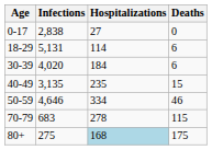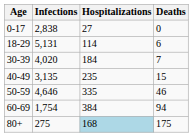30-39 | Deaths: 6 -> 7
50-59 | Hospitalizations: 334 -> 335
+ row: 60-69 | 1,754 | 384 | 94
- row: 70-79 | 683 | 278 | 115
